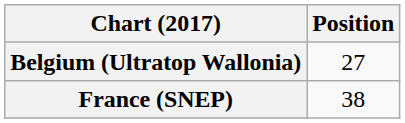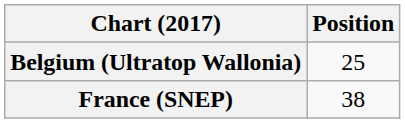Belgium (Ultratop Wallonia) | Position: 27 -> 25
